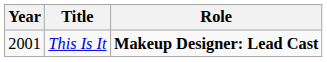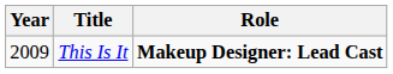This Is It | Year: 2001 -> 2009
